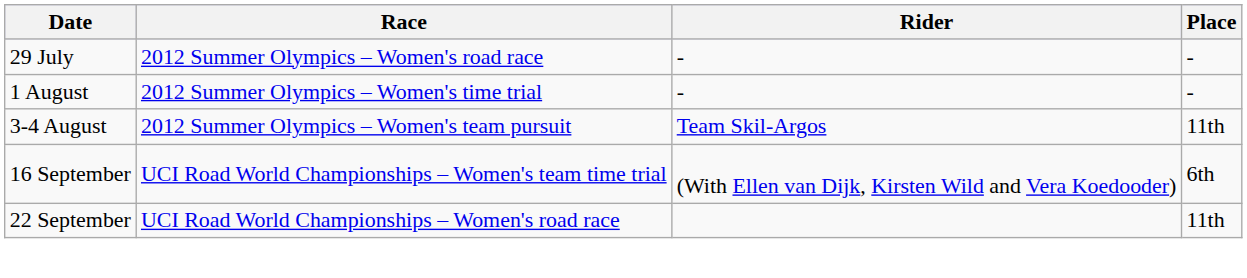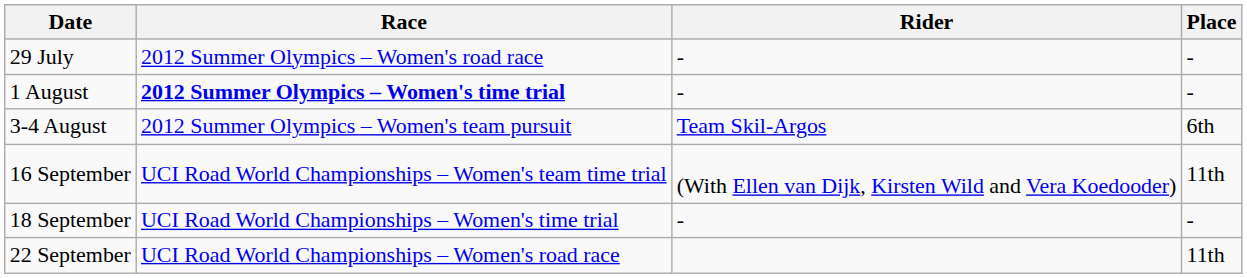1 August | Race: normal -> bold
3-4 August | Place: 11th -> 6th
16 September | Place: 6th -> 11th
+ row: 18 September | UCI Road World Championships – Women's time trial | - | -
